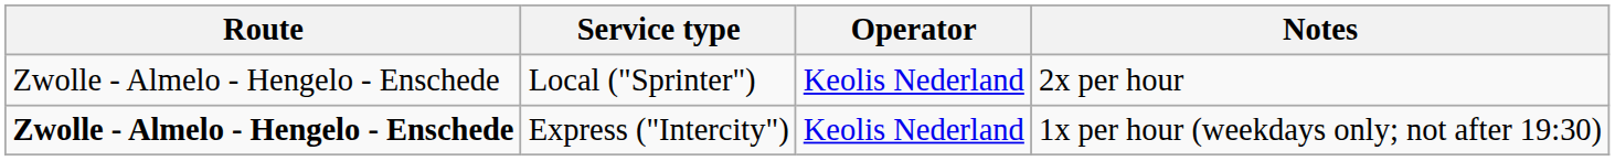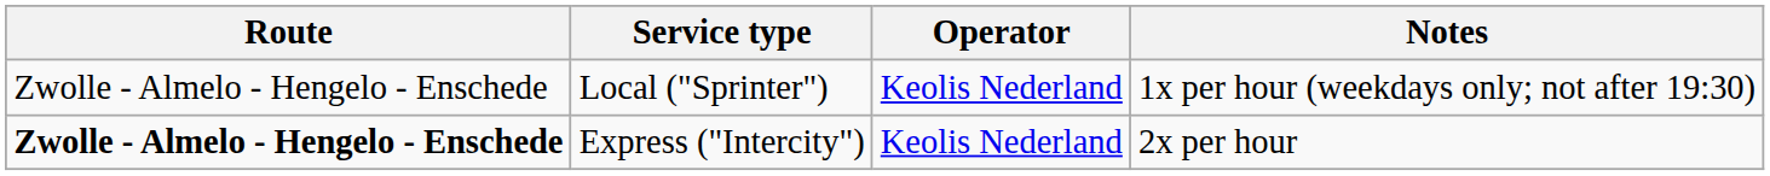Local ("Sprinter") | Notes: 2x per hour -> 1x per hour (weekdays only; not after 19:30)
Express ("Intercity") | Notes: 1x per hour (weekdays only; not after 19:30) -> 2x per hour
